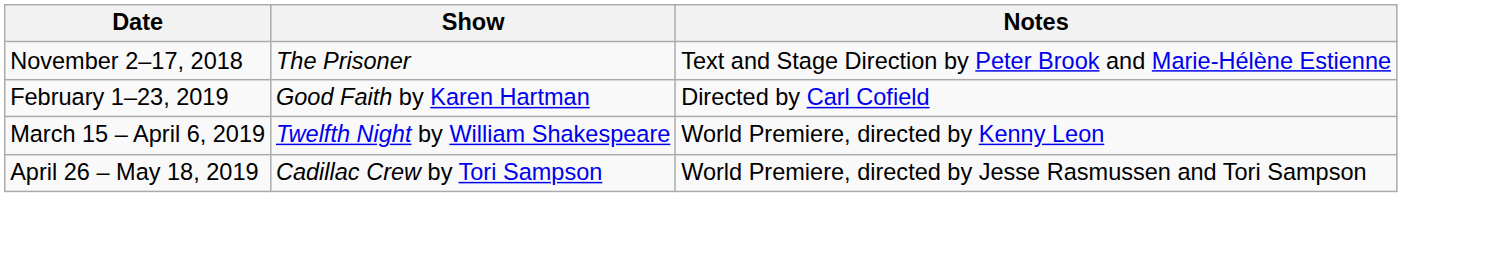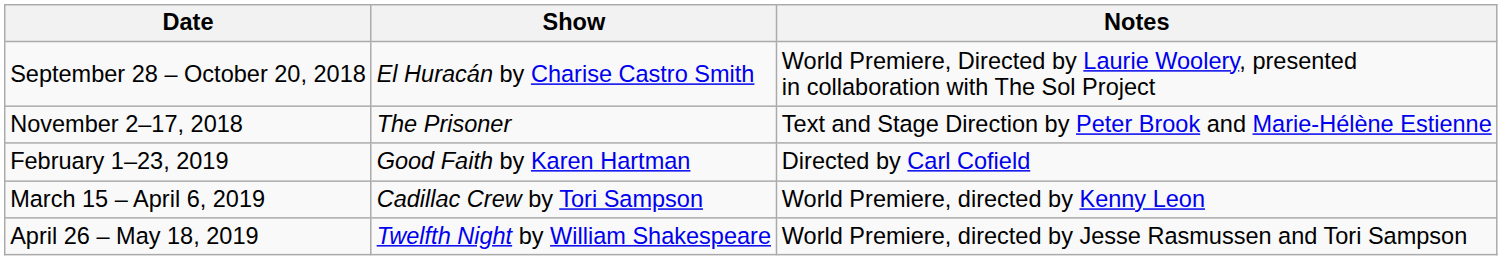+ row: September 28 – October 20, 2018 | El Huracán by Charise Castro Smith | World Premiere, Directed by Laurie Woolery, presented in collaboration with The Sol Project
March 15 – April 6, 2019 | Show: Twelfth Night by William Shakespeare -> Cadillac Crew by Tori Sampson
April 26 – May 18, 2019 | Show: Cadillac Crew by Tori Sampson -> Twelfth Night by William Shakespeare
